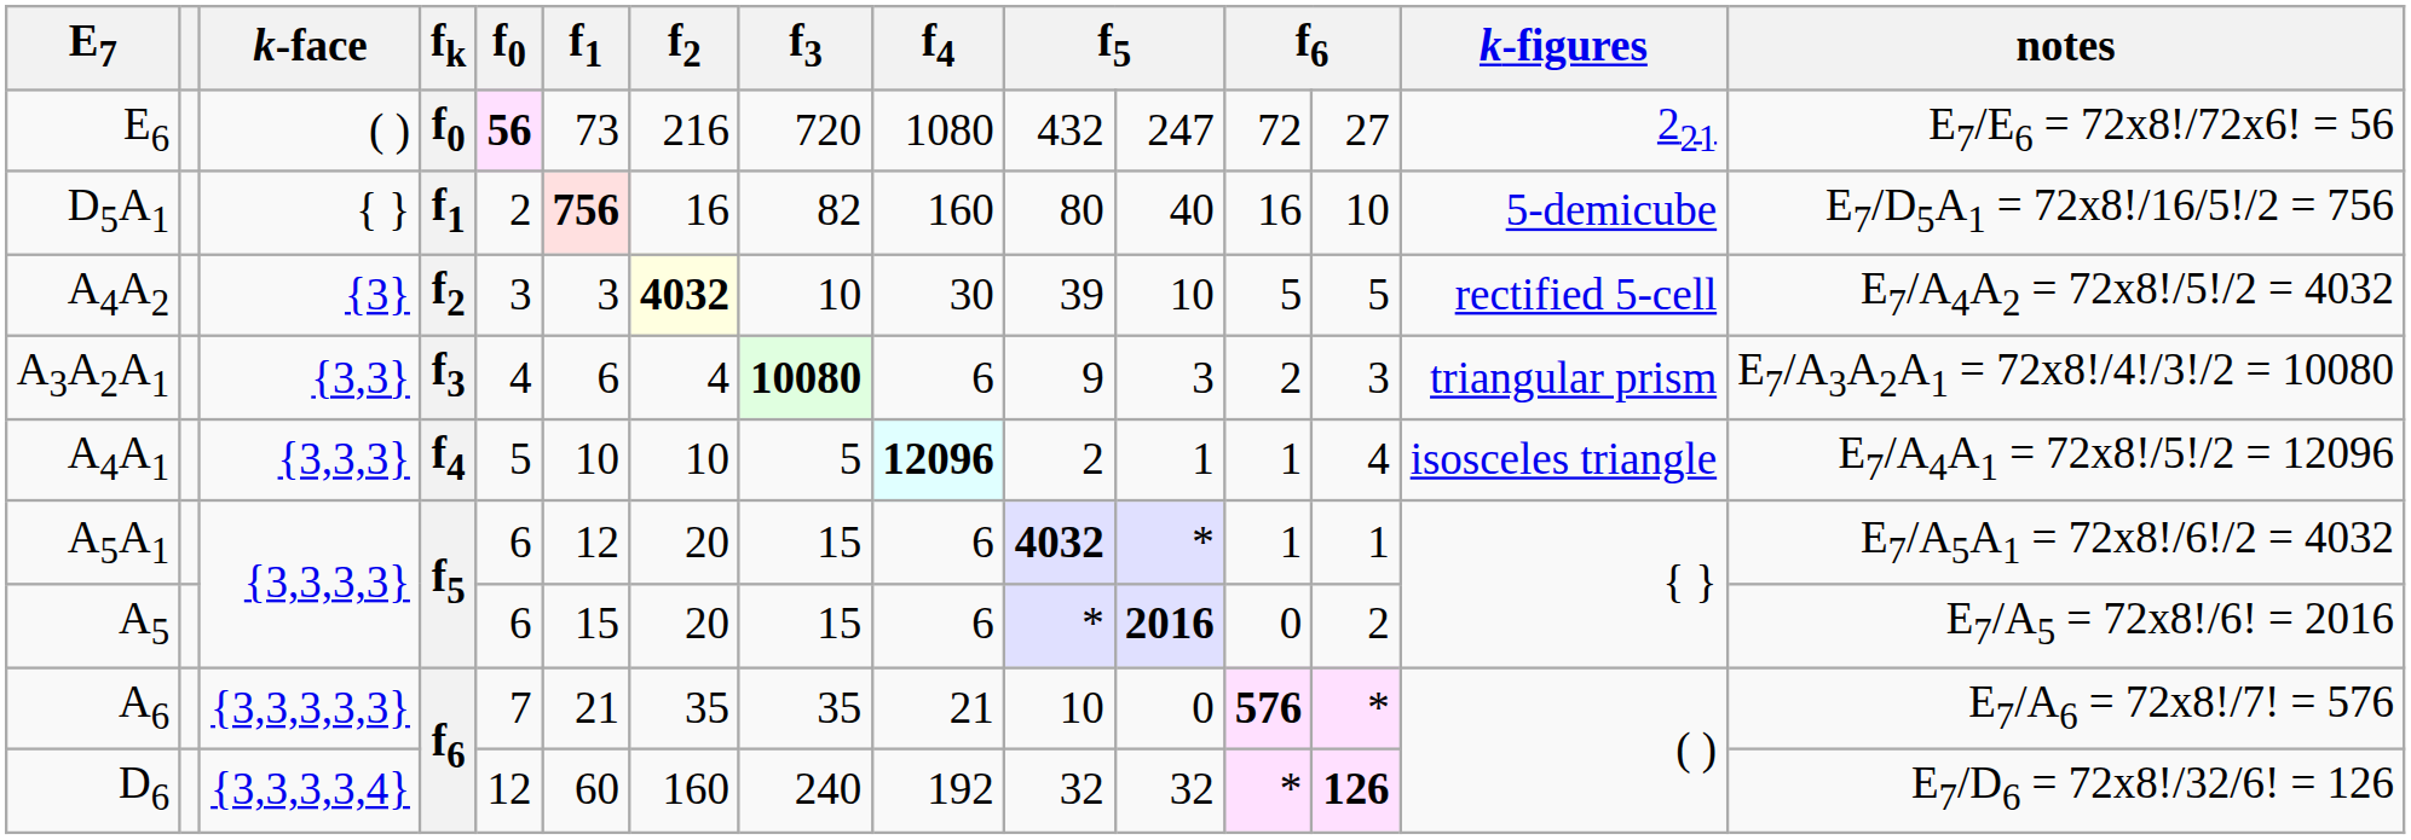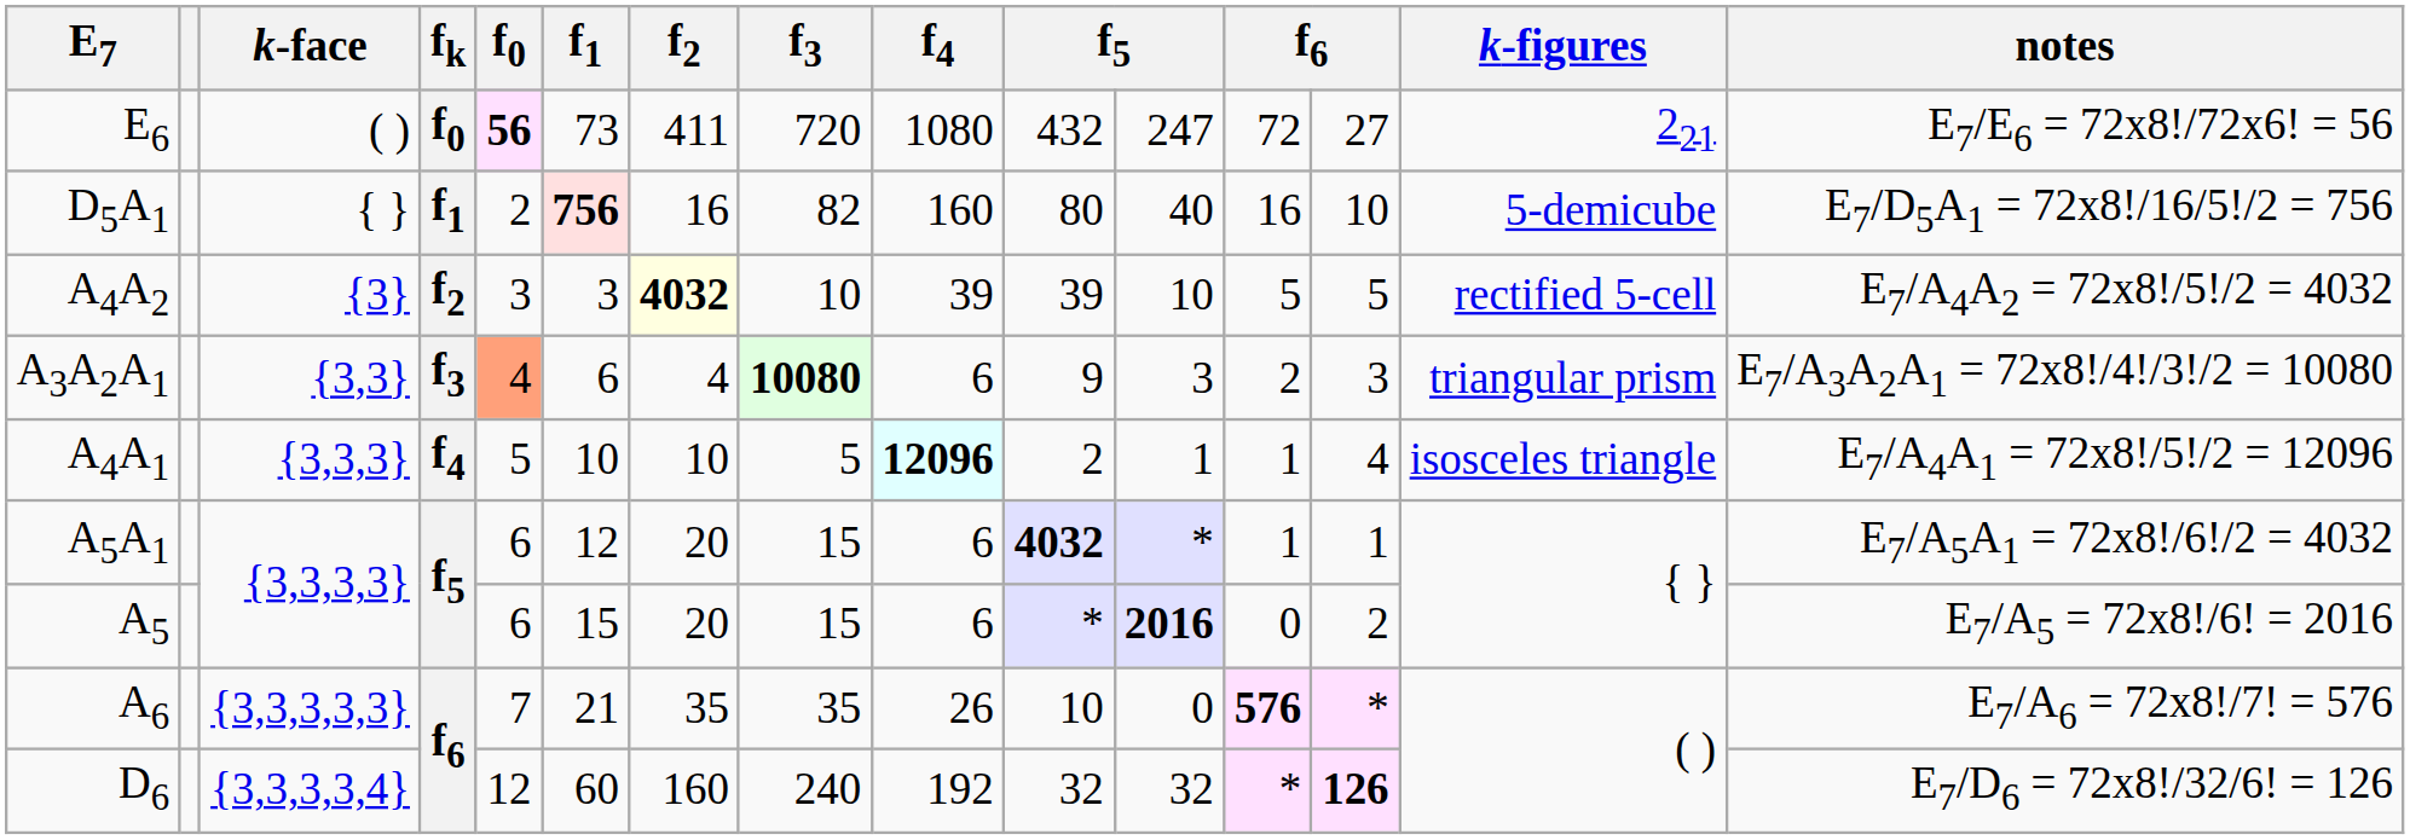E6 | f2: 216 -> 411
A4A2 | f4: 30 -> 39
A3A2A1 | f0: no background -> lightsalmon background
A6 | f4: 21 -> 26
